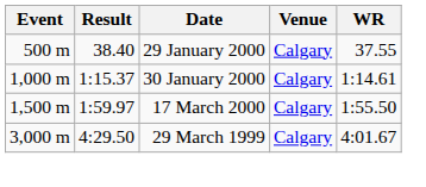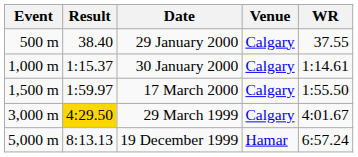29 March 1999 | Result: no background -> gold background
+ row: 5,000 m | 8:13.13 | 19 December 1999 | Hamar | 6:57.24
